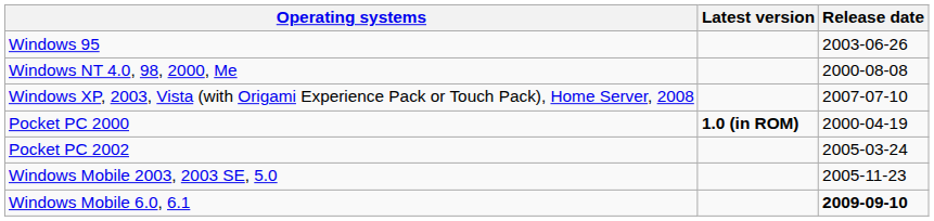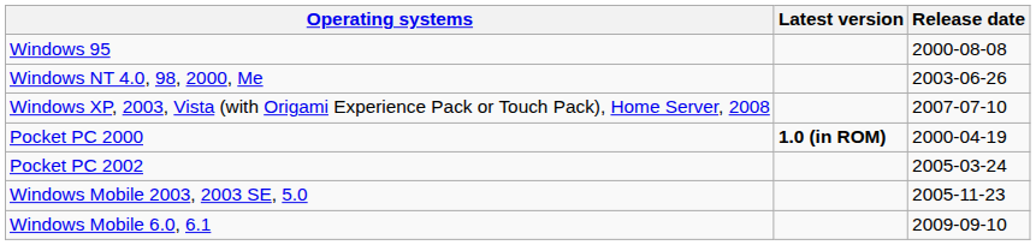Windows 95 | Release date: 2003-06-26 -> 2000-08-08
Windows NT 4.0, 98, 2000, Me | Release date: 2000-08-08 -> 2003-06-26
Windows Mobile 6.0, 6.1 | Release date: bold -> normal
